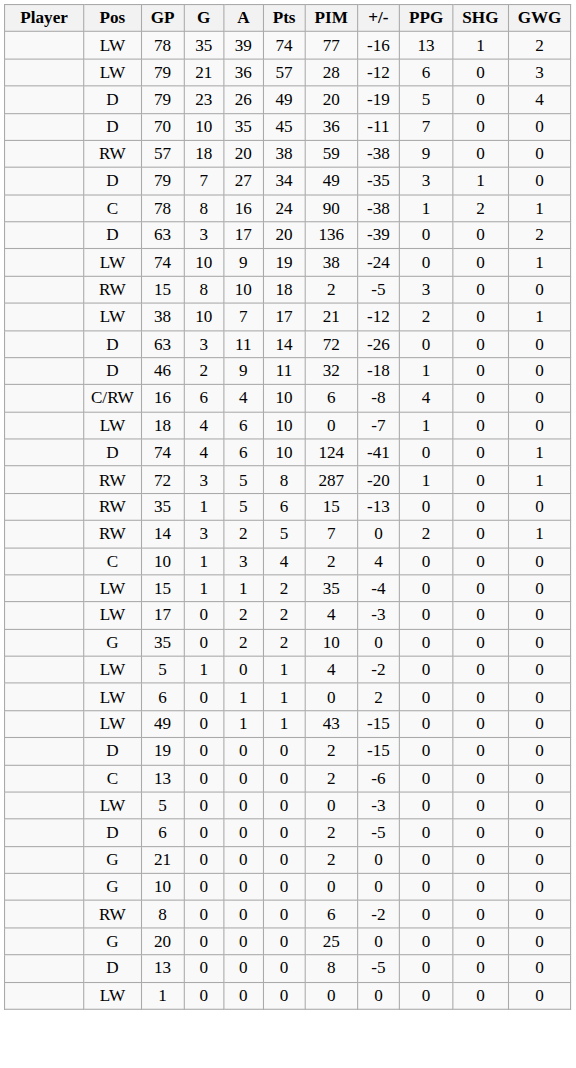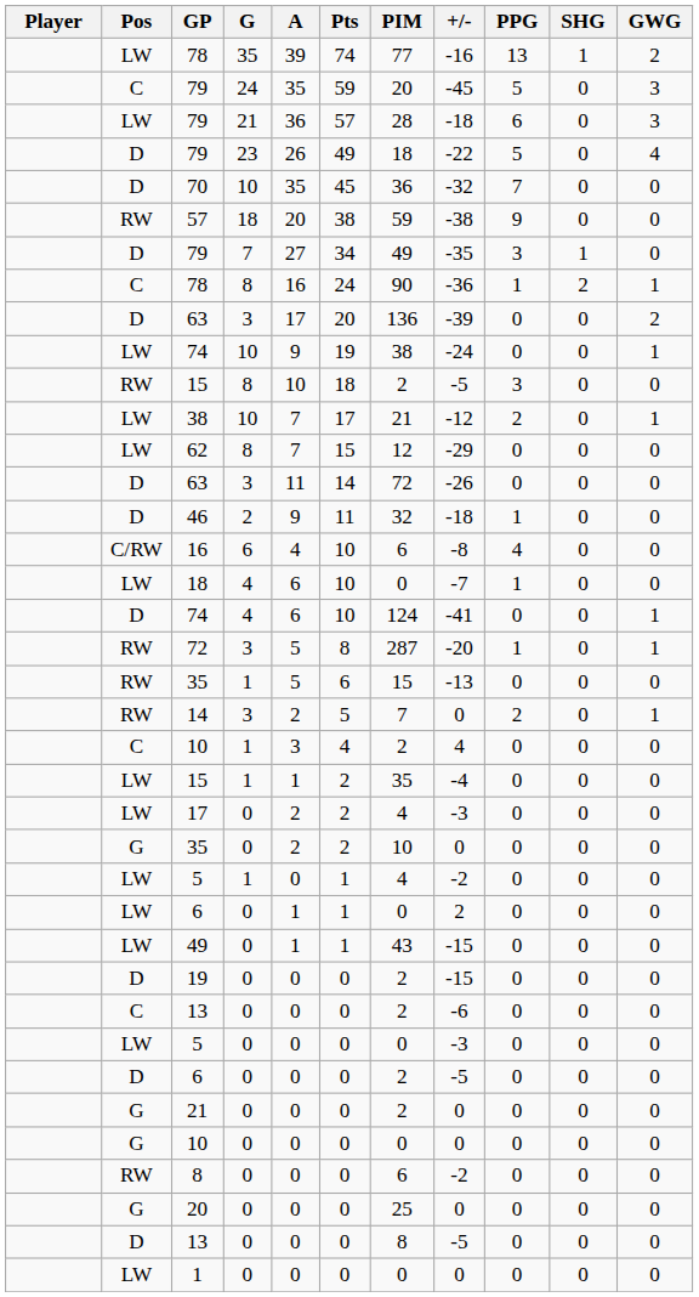+ row: C | 79 | 24 | 35 | 59 | 20 | -45 | 5 | 0 | 3
79 / 21 | +/-: -12 -> -18
79 / 23 | PIM: 20 -> 18
79 / 23 | +/-: -19 -> -22
70 | +/-: -11 -> -32
78 / 8 | +/-: -38 -> -36
+ row: LW | 62 | 8 | 7 | 15 | 12 | -29 | 0 | 0 | 0
